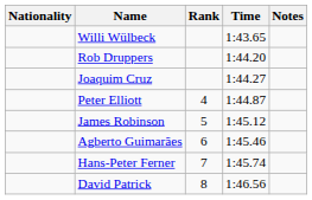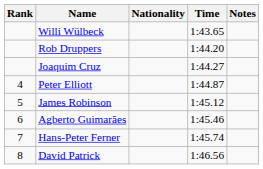columns swapped: Rank <-> Nationality
